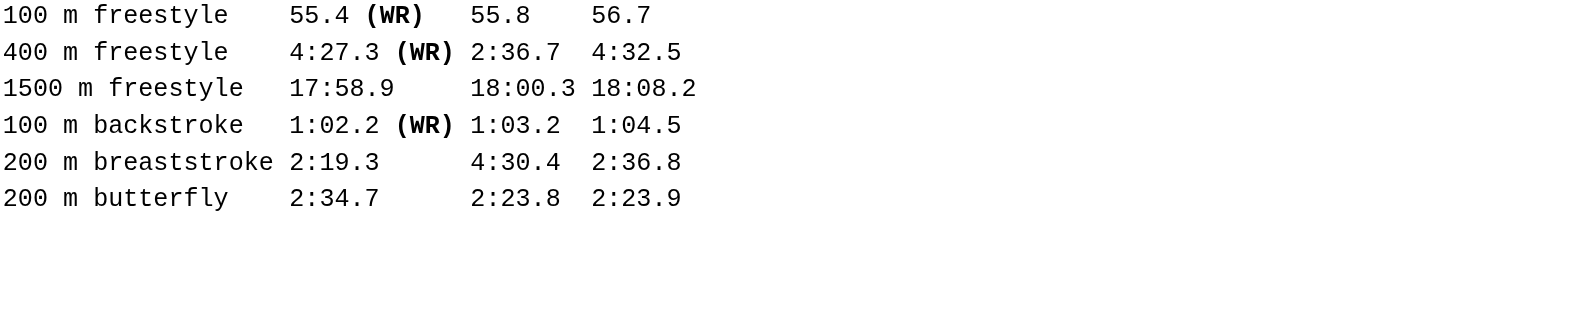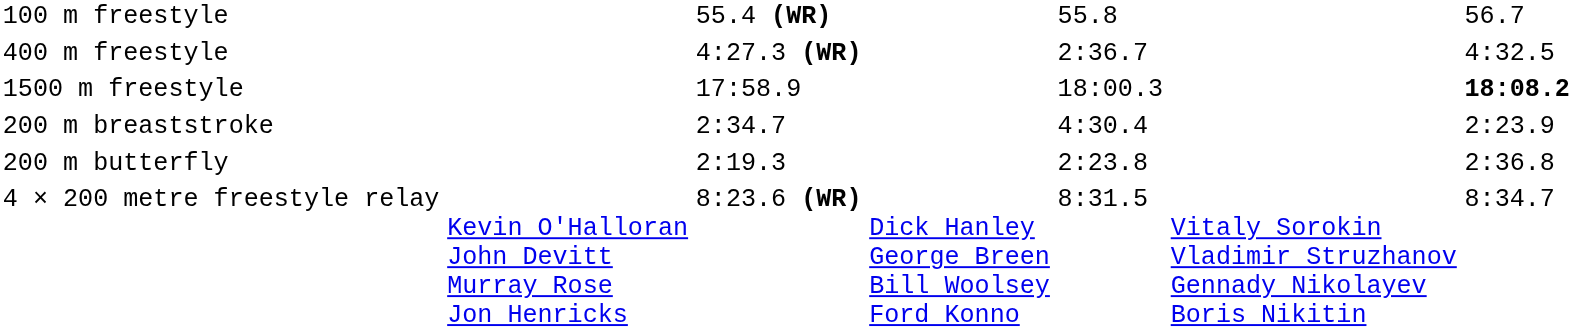1500 m freestyle | column 7: normal -> bold
- row: 100 m backstroke | 1:02.2 (WR) | 1:03.2 | 1:04.5
200 m breaststroke | column 3: 2:19.3 -> 2:34.7
200 m breaststroke | column 7: 2:36.8 -> 2:23.9
200 m butterfly | column 3: 2:34.7 -> 2:19.3
200 m butterfly | column 7: 2:23.9 -> 2:36.8
+ row: 4 × 200 metre freestyle relay | Kevin O'Halloran John Devitt Murray Rose Jon Henricks | 8:23.6 (WR) | Dick Hanley George Breen Bill Woolsey Ford Konno | 8:31.5 | Vitaly Sorokin Vladimir Struzhanov Gennady Nikolayev Boris Nikitin | 8:34.7
